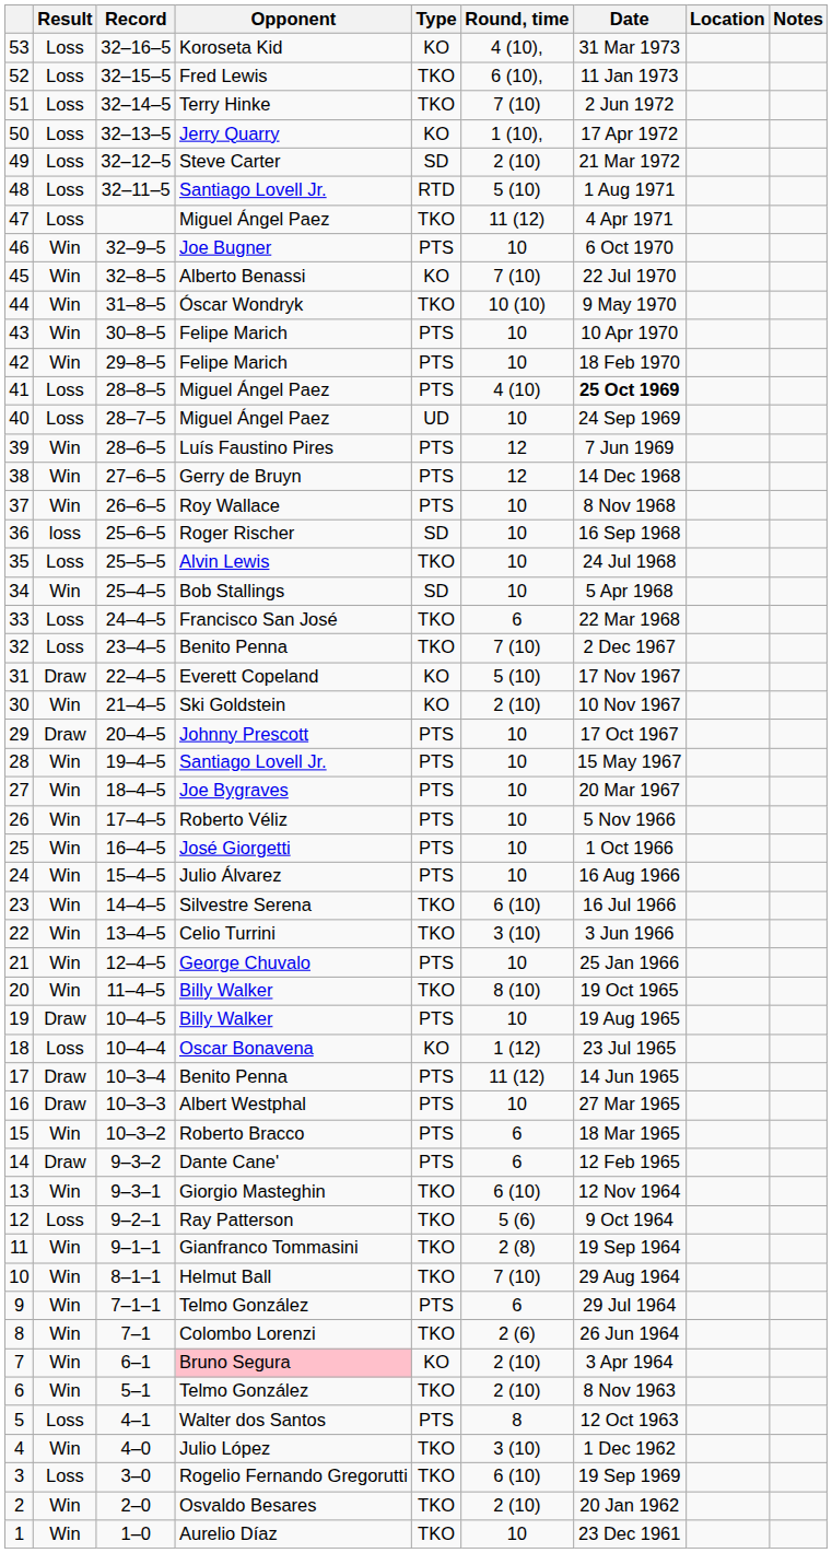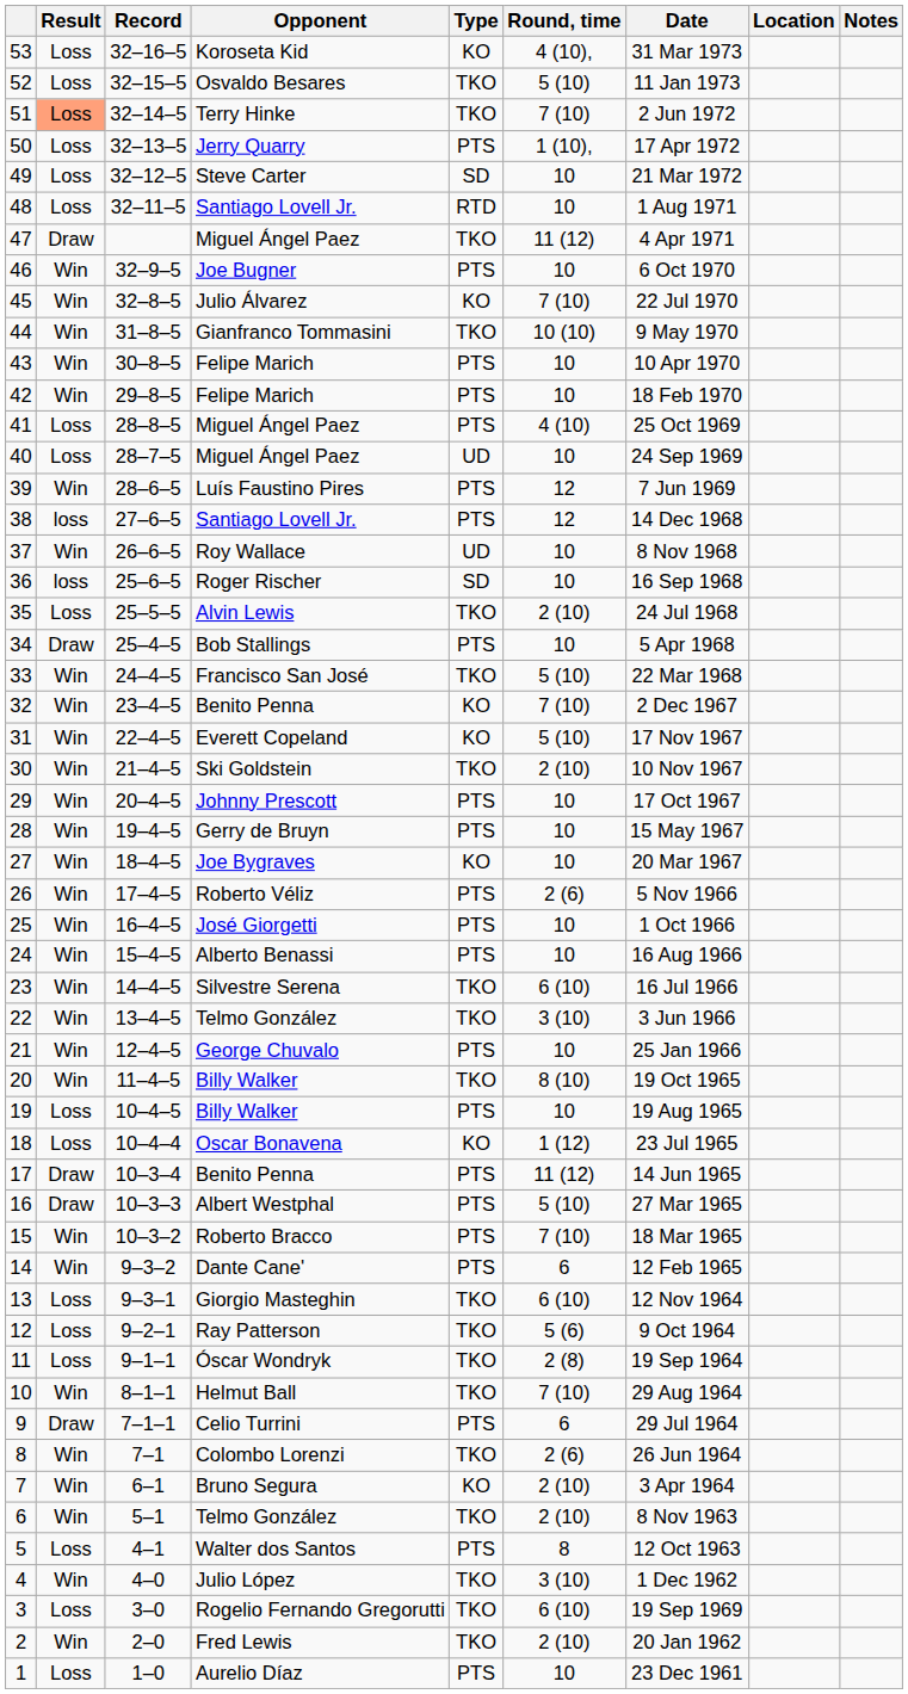52 | Opponent: Fred Lewis -> Osvaldo Besares
52 | Round, time: 6 (10), -> 5 (10)
51 | Result: no background -> lightsalmon background
50 | Type: KO -> PTS
49 | Round, time: 2 (10) -> 10
48 | Round, time: 5 (10) -> 10
47 | Result: Loss -> Draw
45 | Opponent: Alberto Benassi -> Julio Álvarez
44 | Opponent: Óscar Wondryk -> Gianfranco Tommasini
41 | Date: bold -> normal
38 | Result: Win -> loss
38 | Opponent: Gerry de Bruyn -> Santiago Lovell Jr.
37 | Type: PTS -> UD
35 | Round, time: 10 -> 2 (10)
34 | Result: Win -> Draw
34 | Type: SD -> PTS
33 | Result: Loss -> Win
33 | Round, time: 6 -> 5 (10)
32 | Result: Loss -> Win
32 | Type: TKO -> KO
31 | Result: Draw -> Win
30 | Type: KO -> TKO
29 | Result: Draw -> Win
28 | Opponent: Santiago Lovell Jr. -> Gerry de Bruyn
27 | Type: PTS -> KO
26 | Round, time: 10 -> 2 (6)
24 | Opponent: Julio Álvarez -> Alberto Benassi
22 | Opponent: Celio Turrini -> Telmo González
19 | Result: Draw -> Loss
16 | Round, time: 10 -> 5 (10)
15 | Round, time: 6 -> 7 (10)
14 | Result: Draw -> Win
13 | Result: Win -> Loss
11 | Result: Win -> Loss
11 | Opponent: Gianfranco Tommasini -> Óscar Wondryk
9 | Result: Win -> Draw
9 | Opponent: Telmo González -> Celio Turrini
7 | Opponent: pink background -> no background
2 | Opponent: Osvaldo Besares -> Fred Lewis
1 | Result: Win -> Loss
1 | Type: TKO -> PTS
